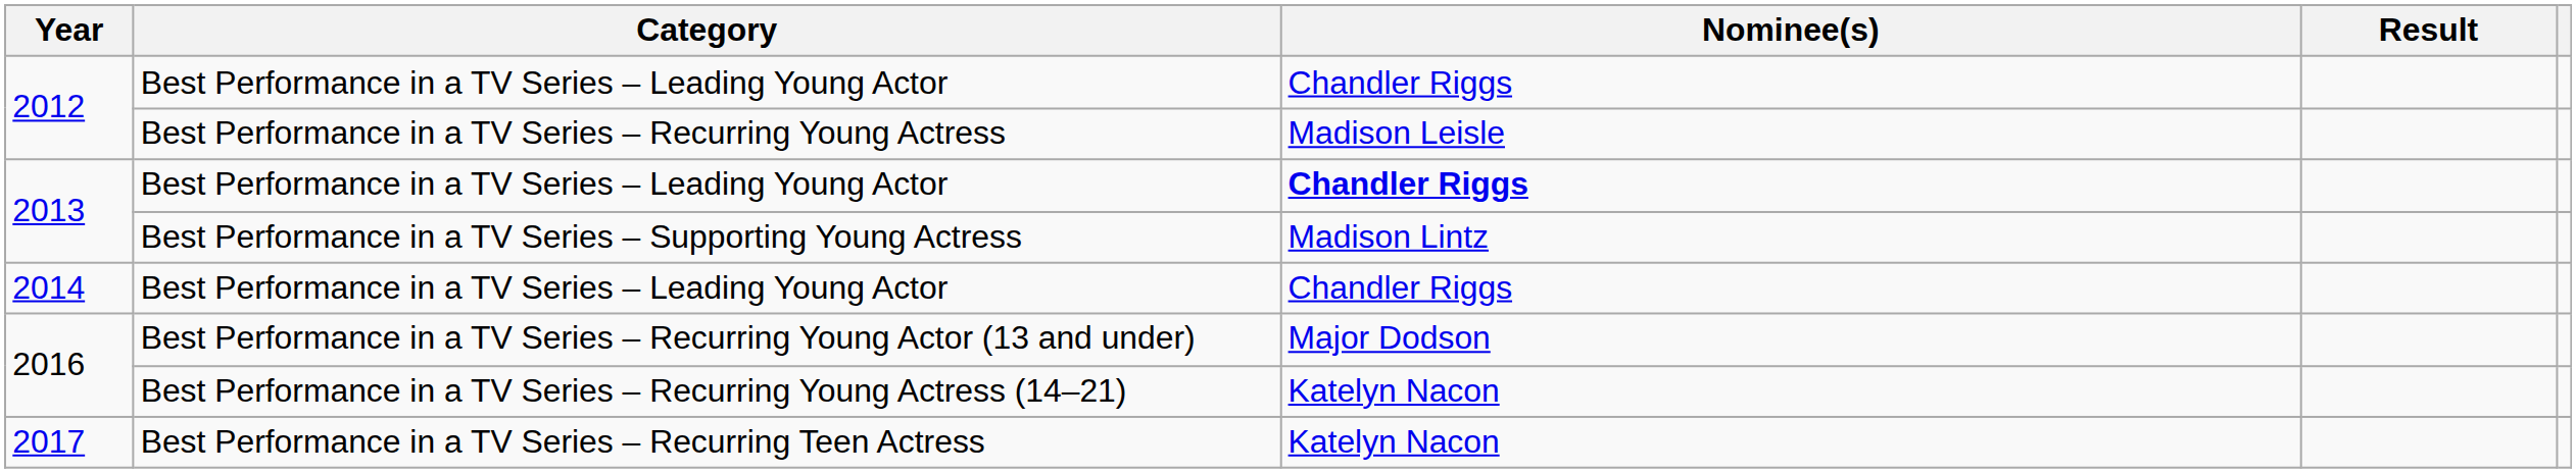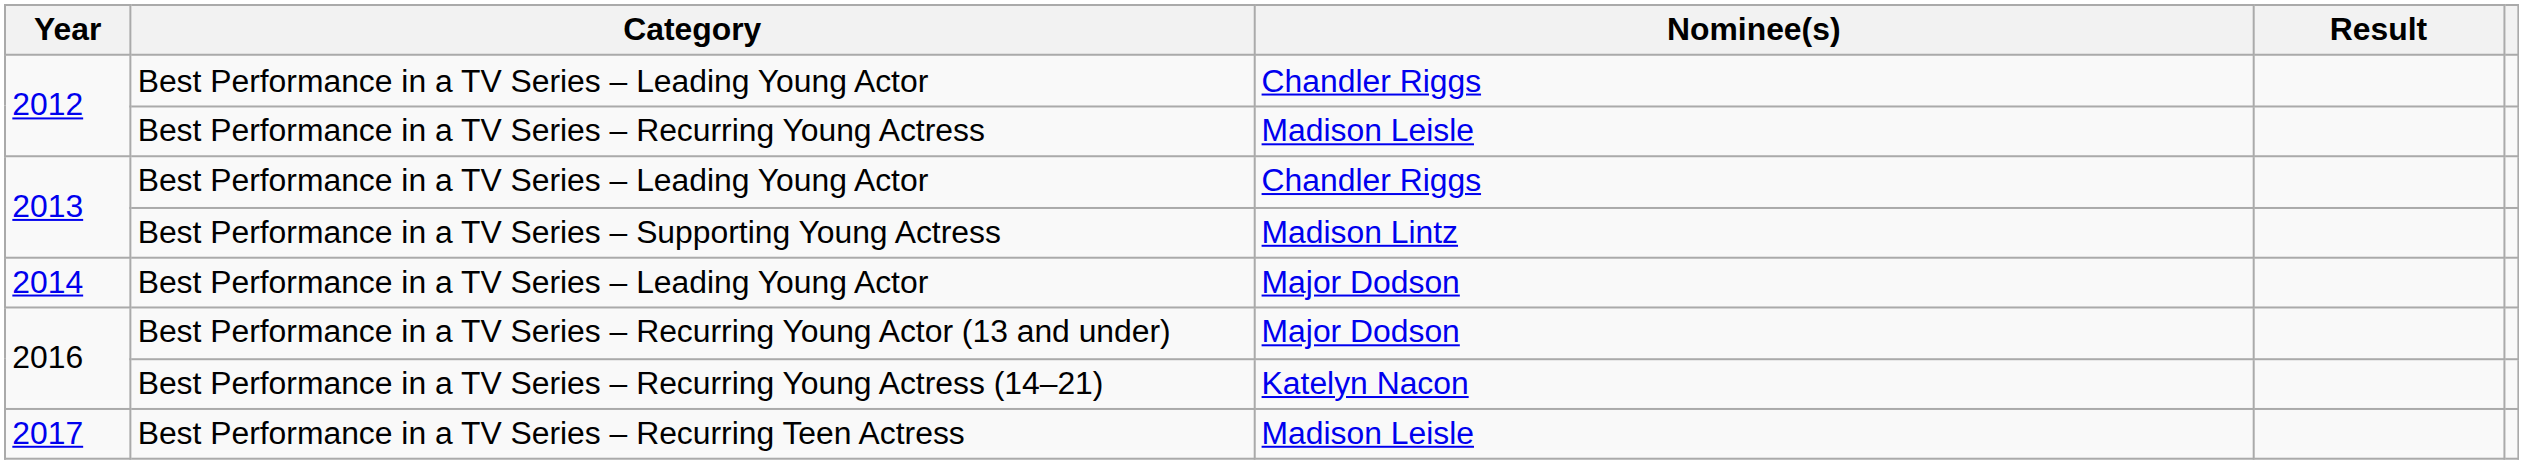2013 / Best Performance in a TV Series – Leading Young Actor | Nominee(s): bold -> normal
2014 / Best Performance in a TV Series – Leading Young Actor | Nominee(s): Chandler Riggs -> Major Dodson
Best Performance in a TV Series – Recurring Teen Actress | Nominee(s): Katelyn Nacon -> Madison Leisle
